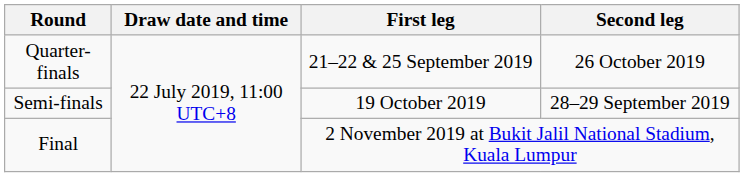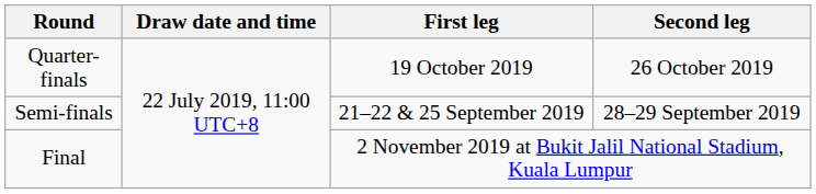Quarter-finals | First leg: 21–22 & 25 September 2019 -> 19 October 2019
Semi-finals | First leg: 19 October 2019 -> 21–22 & 25 September 2019
